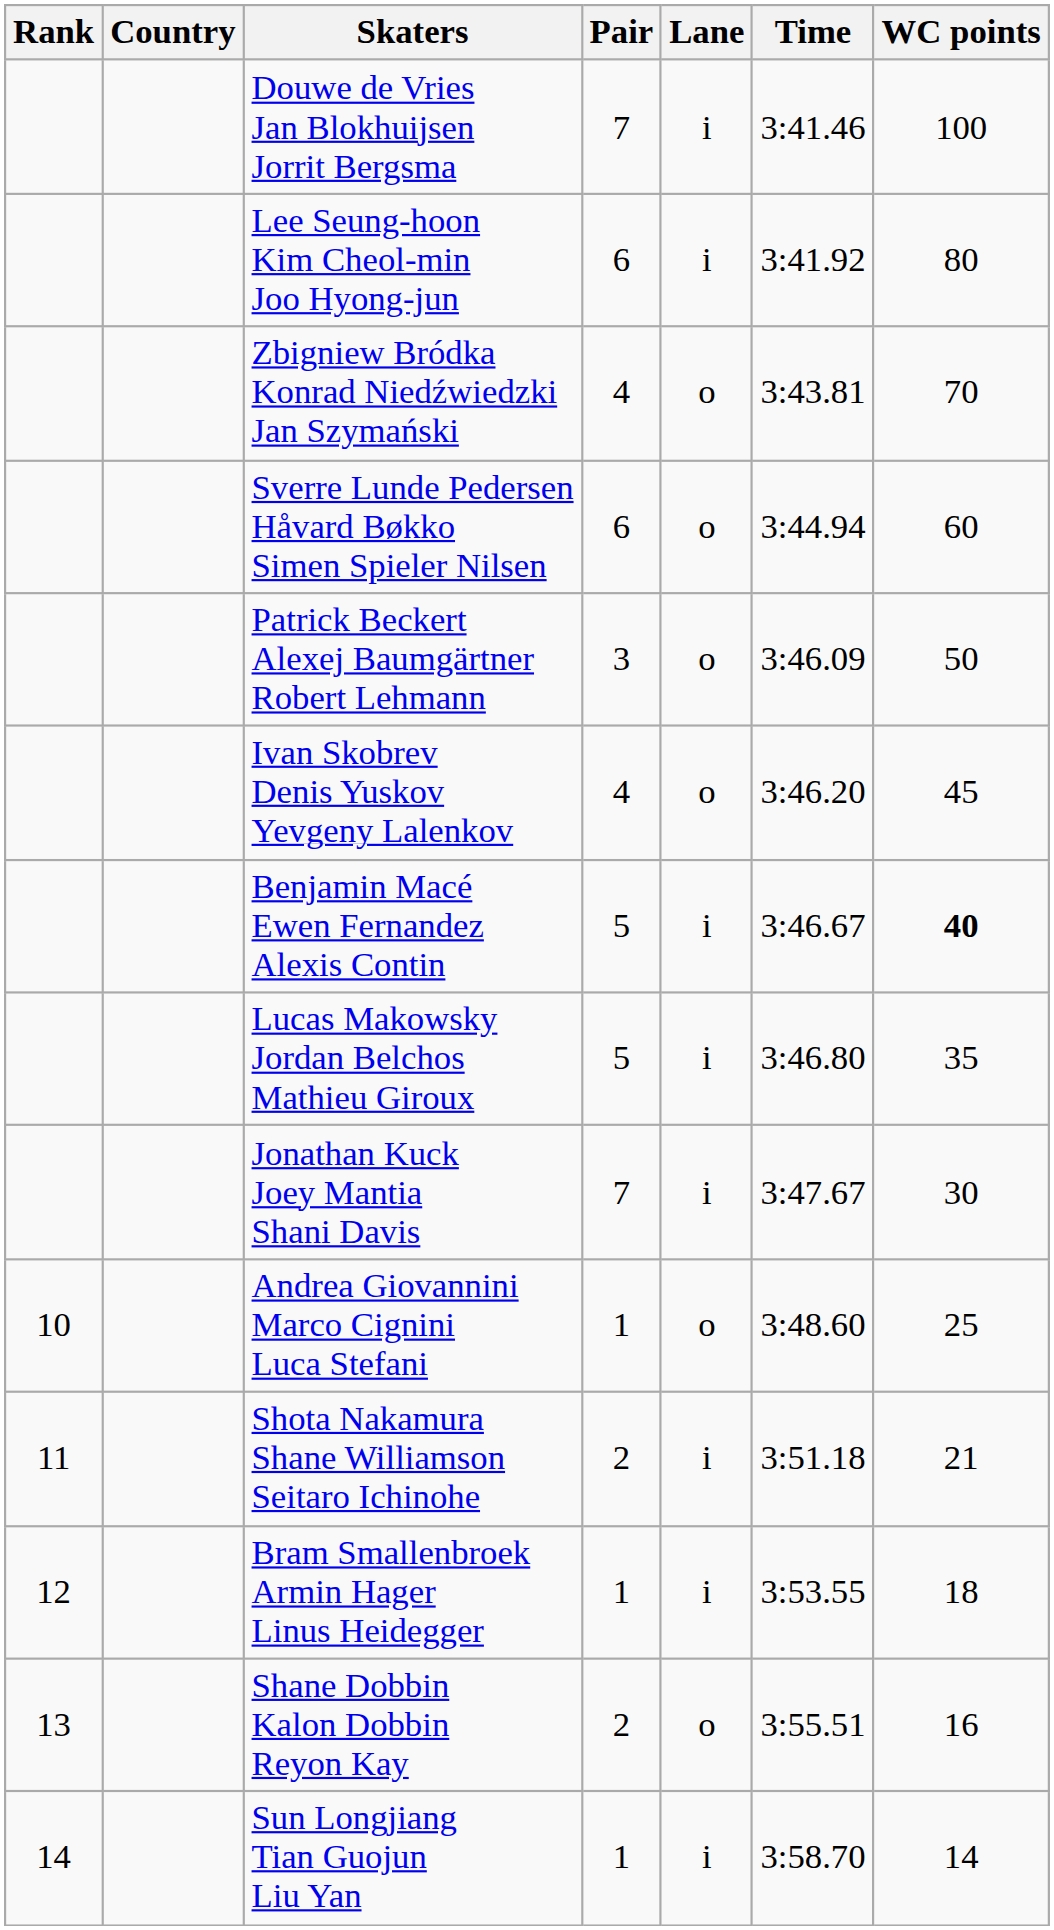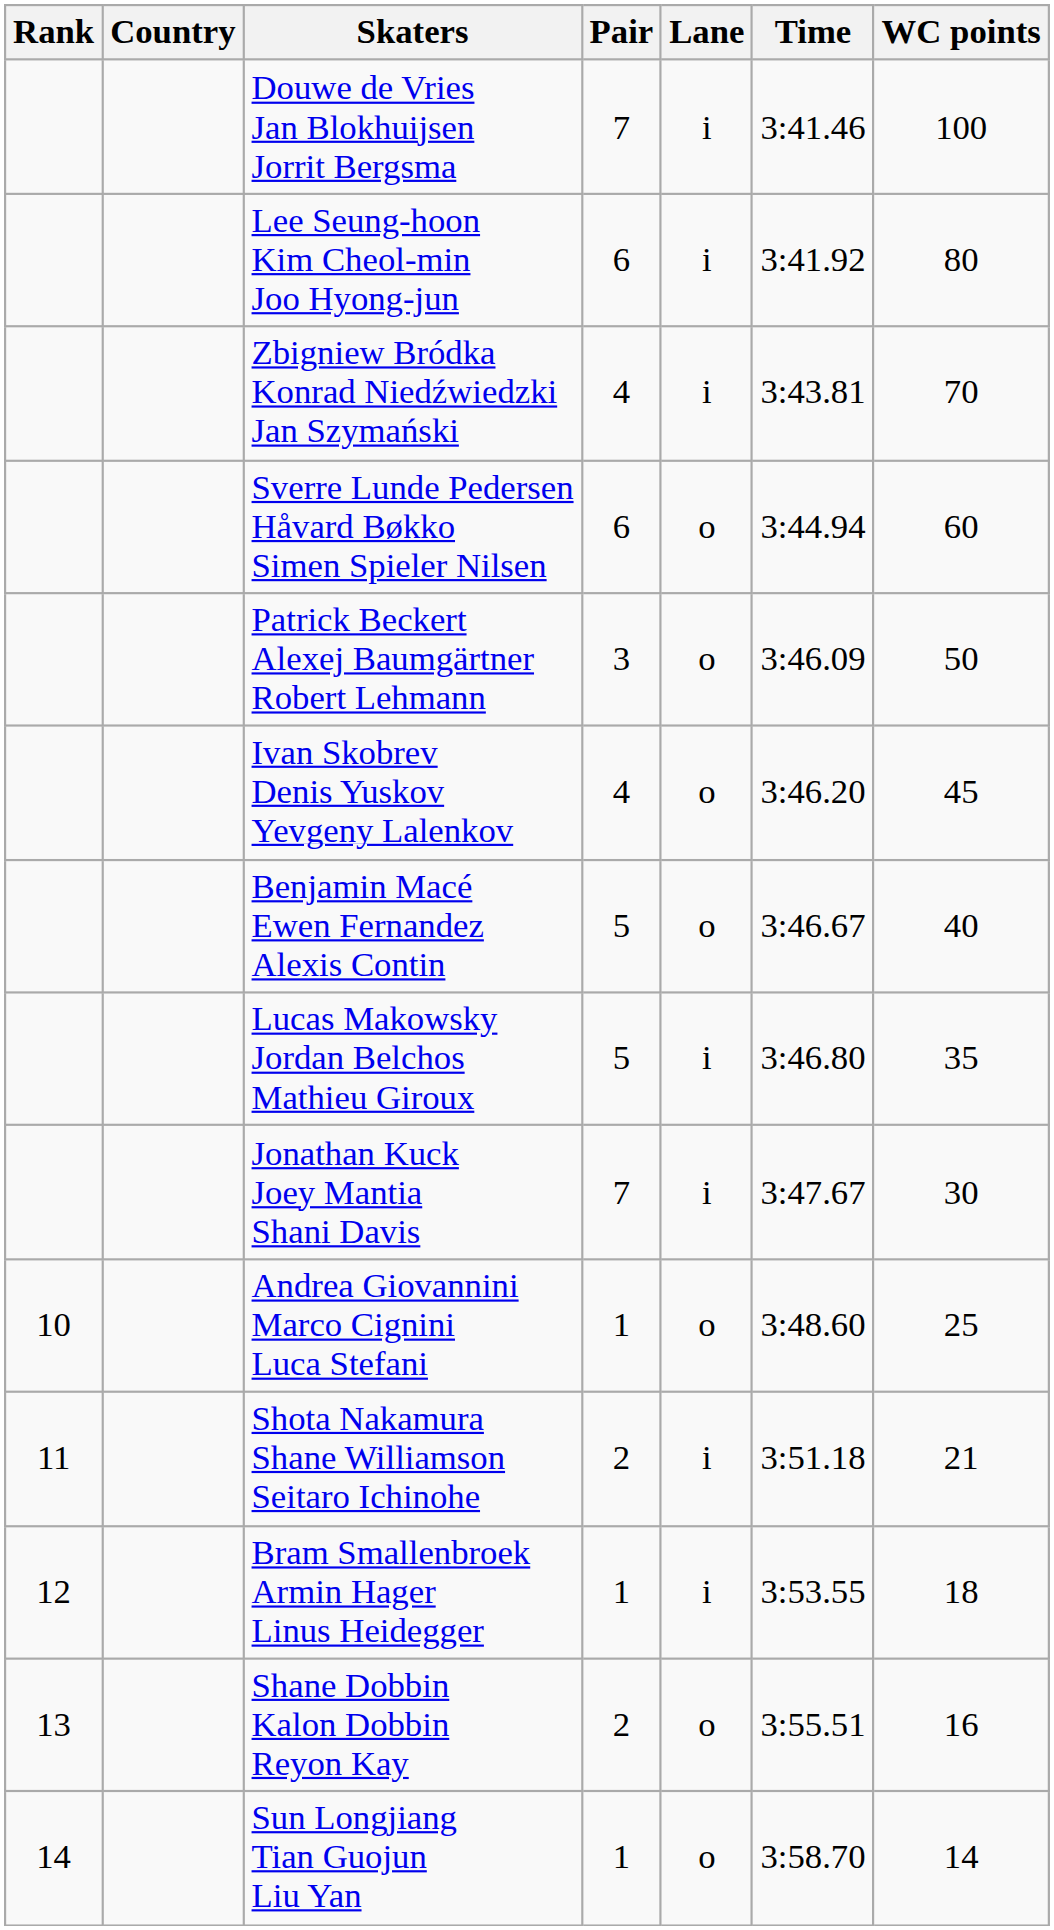Zbigniew Bródka Konrad Niedźwiedzki Jan Szymański | Lane: o -> i
Benjamin Macé Ewen Fernandez Alexis Contin | Lane: i -> o
Benjamin Macé Ewen Fernandez Alexis Contin | WC points: bold -> normal
Sun Longjiang Tian Guojun Liu Yan | Lane: i -> o
